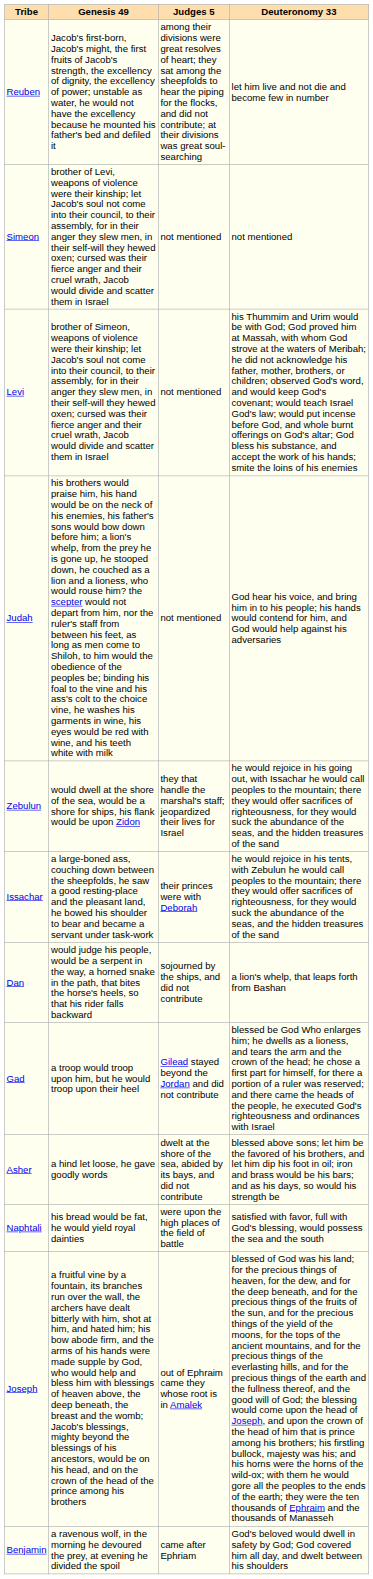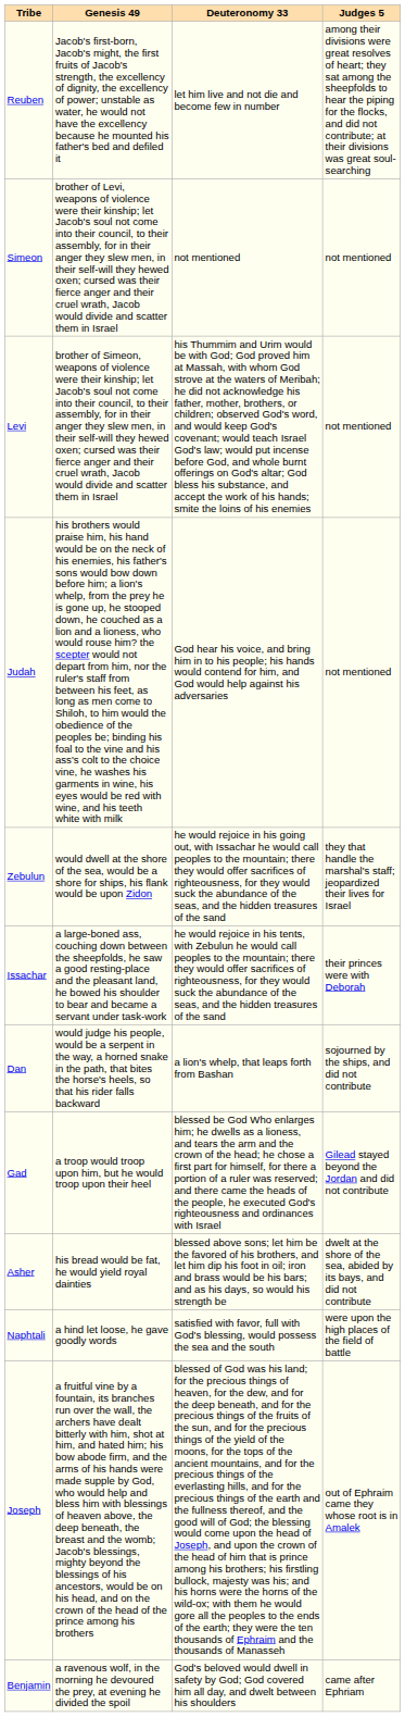columns swapped: Deuteronomy 33 <-> Judges 5
Asher | Genesis 49: a hind let loose, he gave goodly words -> his bread would be fat, he would yield royal dainties
Naphtali | Genesis 49: his bread would be fat, he would yield royal dainties -> a hind let loose, he gave goodly words
